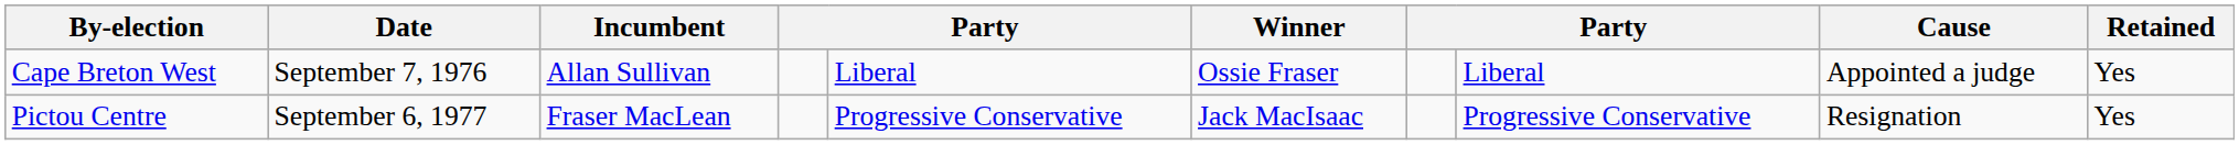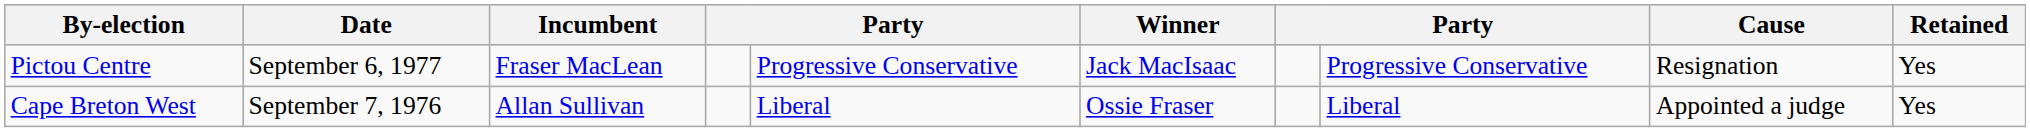rows swapped: Pictou Centre <-> Cape Breton West
